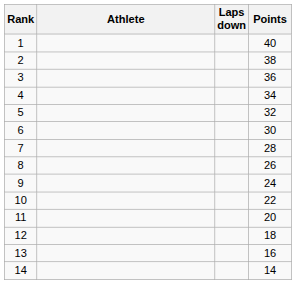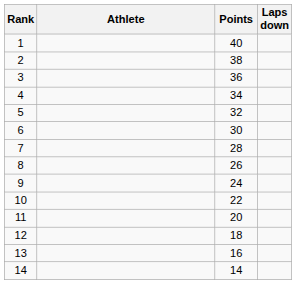columns swapped: Laps down <-> Points
